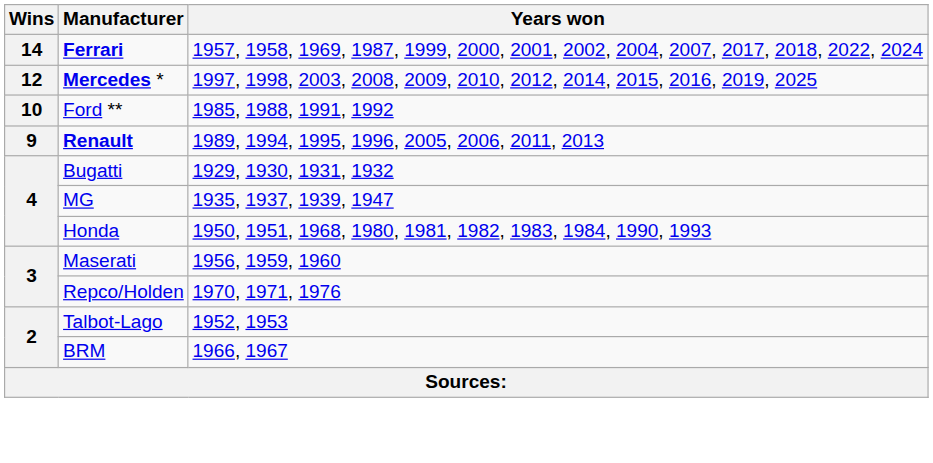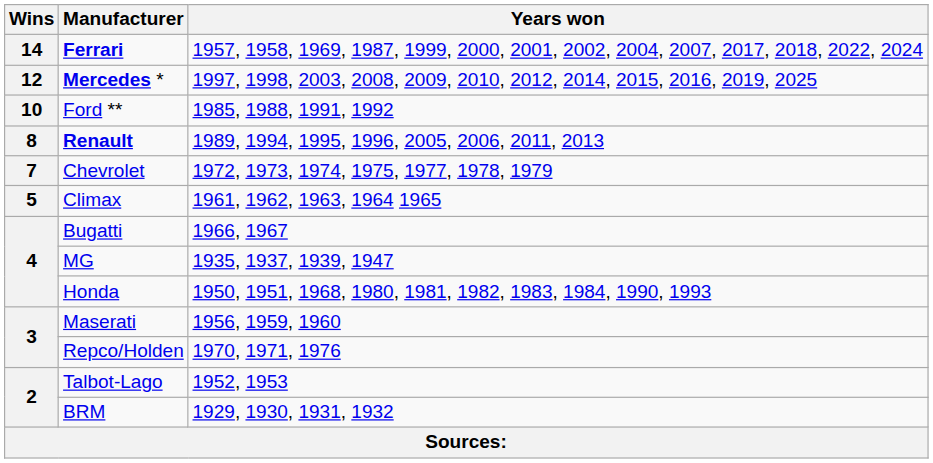Renault | Wins: 9 -> 8
+ row: 7 | Chevrolet | 1972, 1973, 1974, 1975, 1977, 1978, 1979
+ row: 5 | Climax | 1961, 1962, 1963, 1964 1965
Bugatti | Years won: 1929, 1930, 1931, 1932 -> 1966, 1967
BRM | Years won: 1966, 1967 -> 1929, 1930, 1931, 1932
